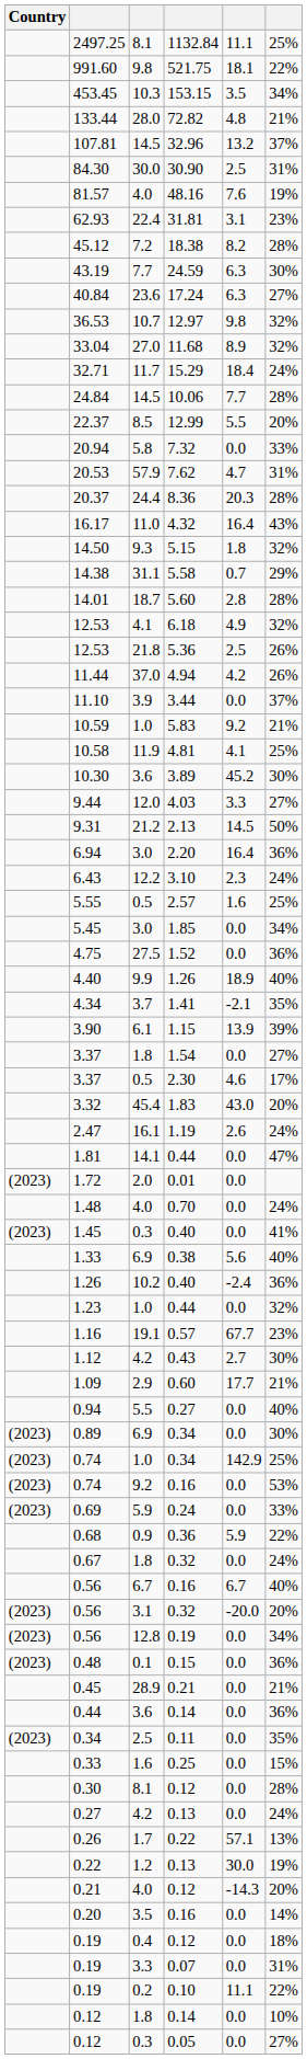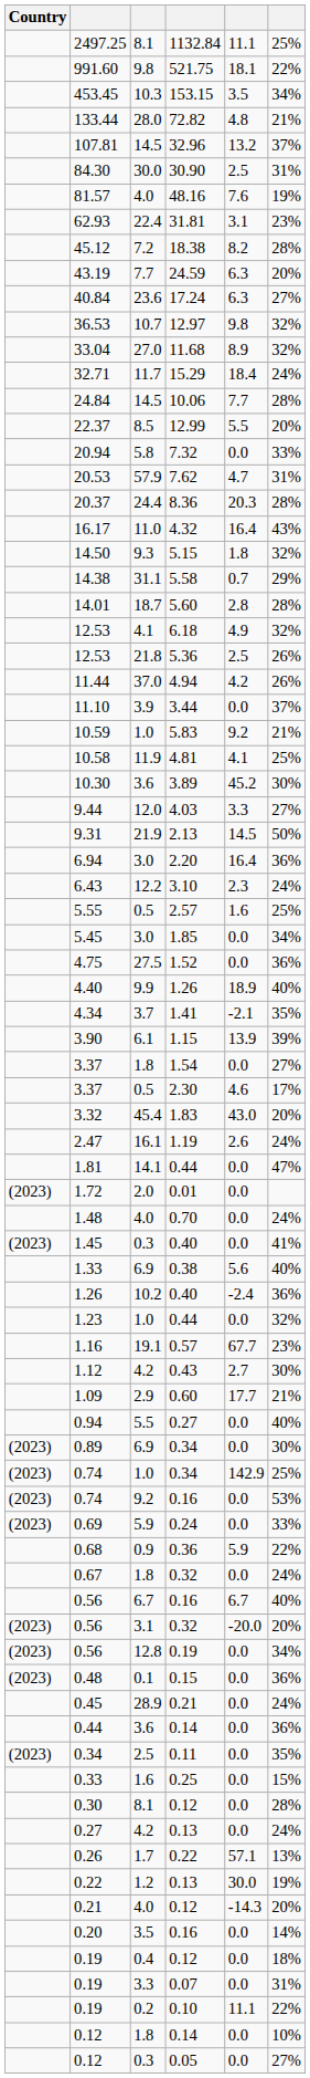43.19 | column 6: 30% -> 20%
9.31 | column 3: 21.2 -> 21.9
0.45 | column 6: 21% -> 24%
